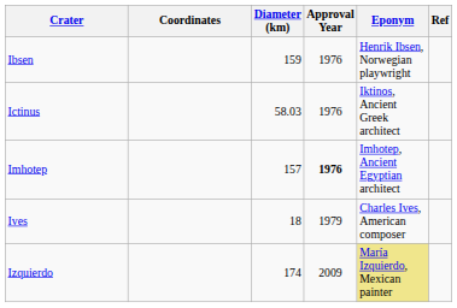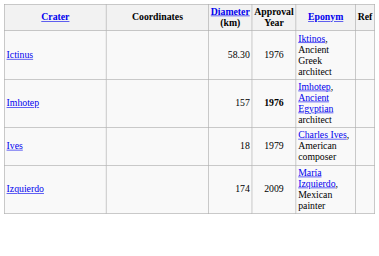- row: Ibsen | 159 | 1976 | Henrik Ibsen, Norwegian playwright
Ictinus | Diameter (km): 58.03 -> 58.30
Izquierdo | Eponym: khaki background -> no background
